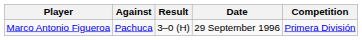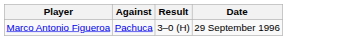- column: Competition | Primera División
